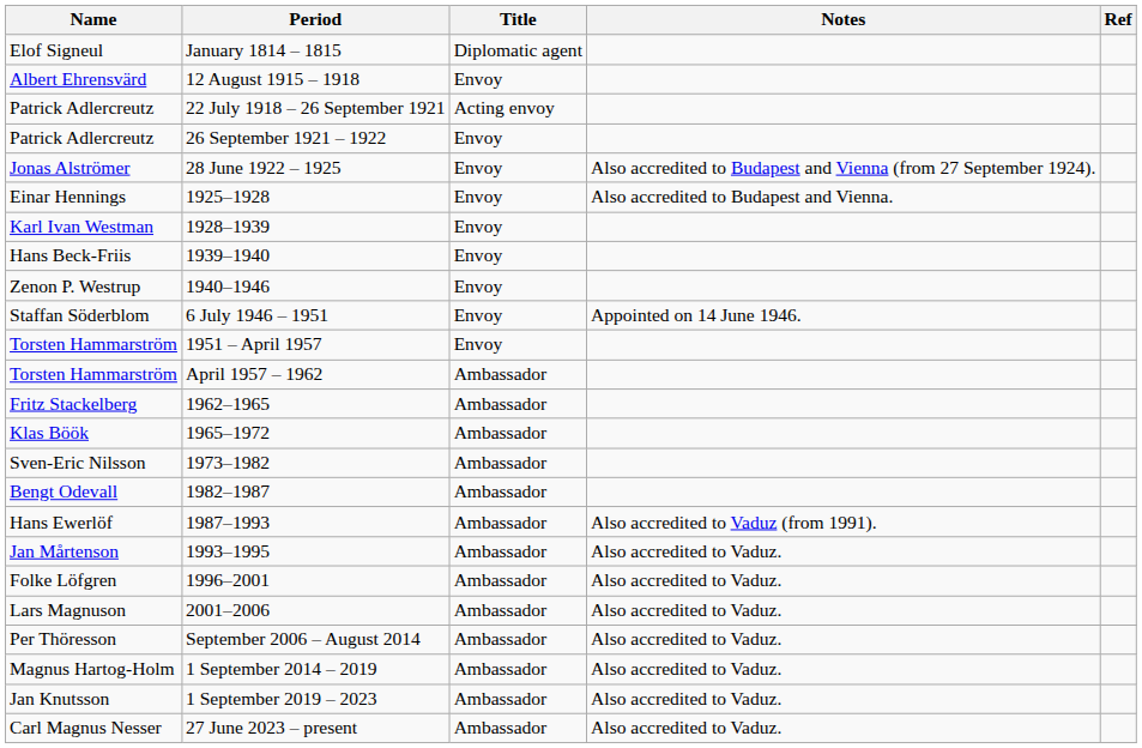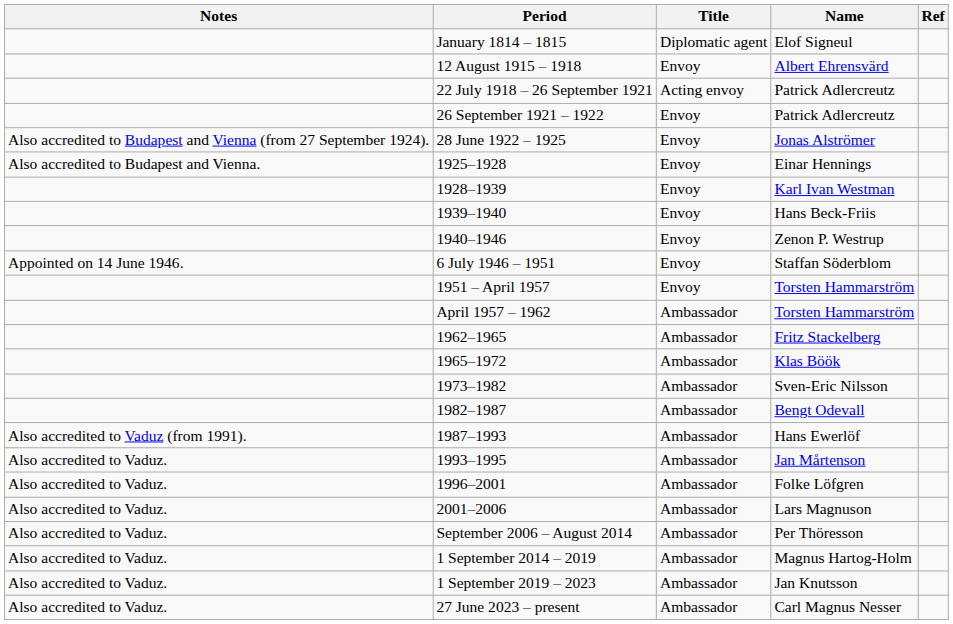columns swapped: Name <-> Notes
